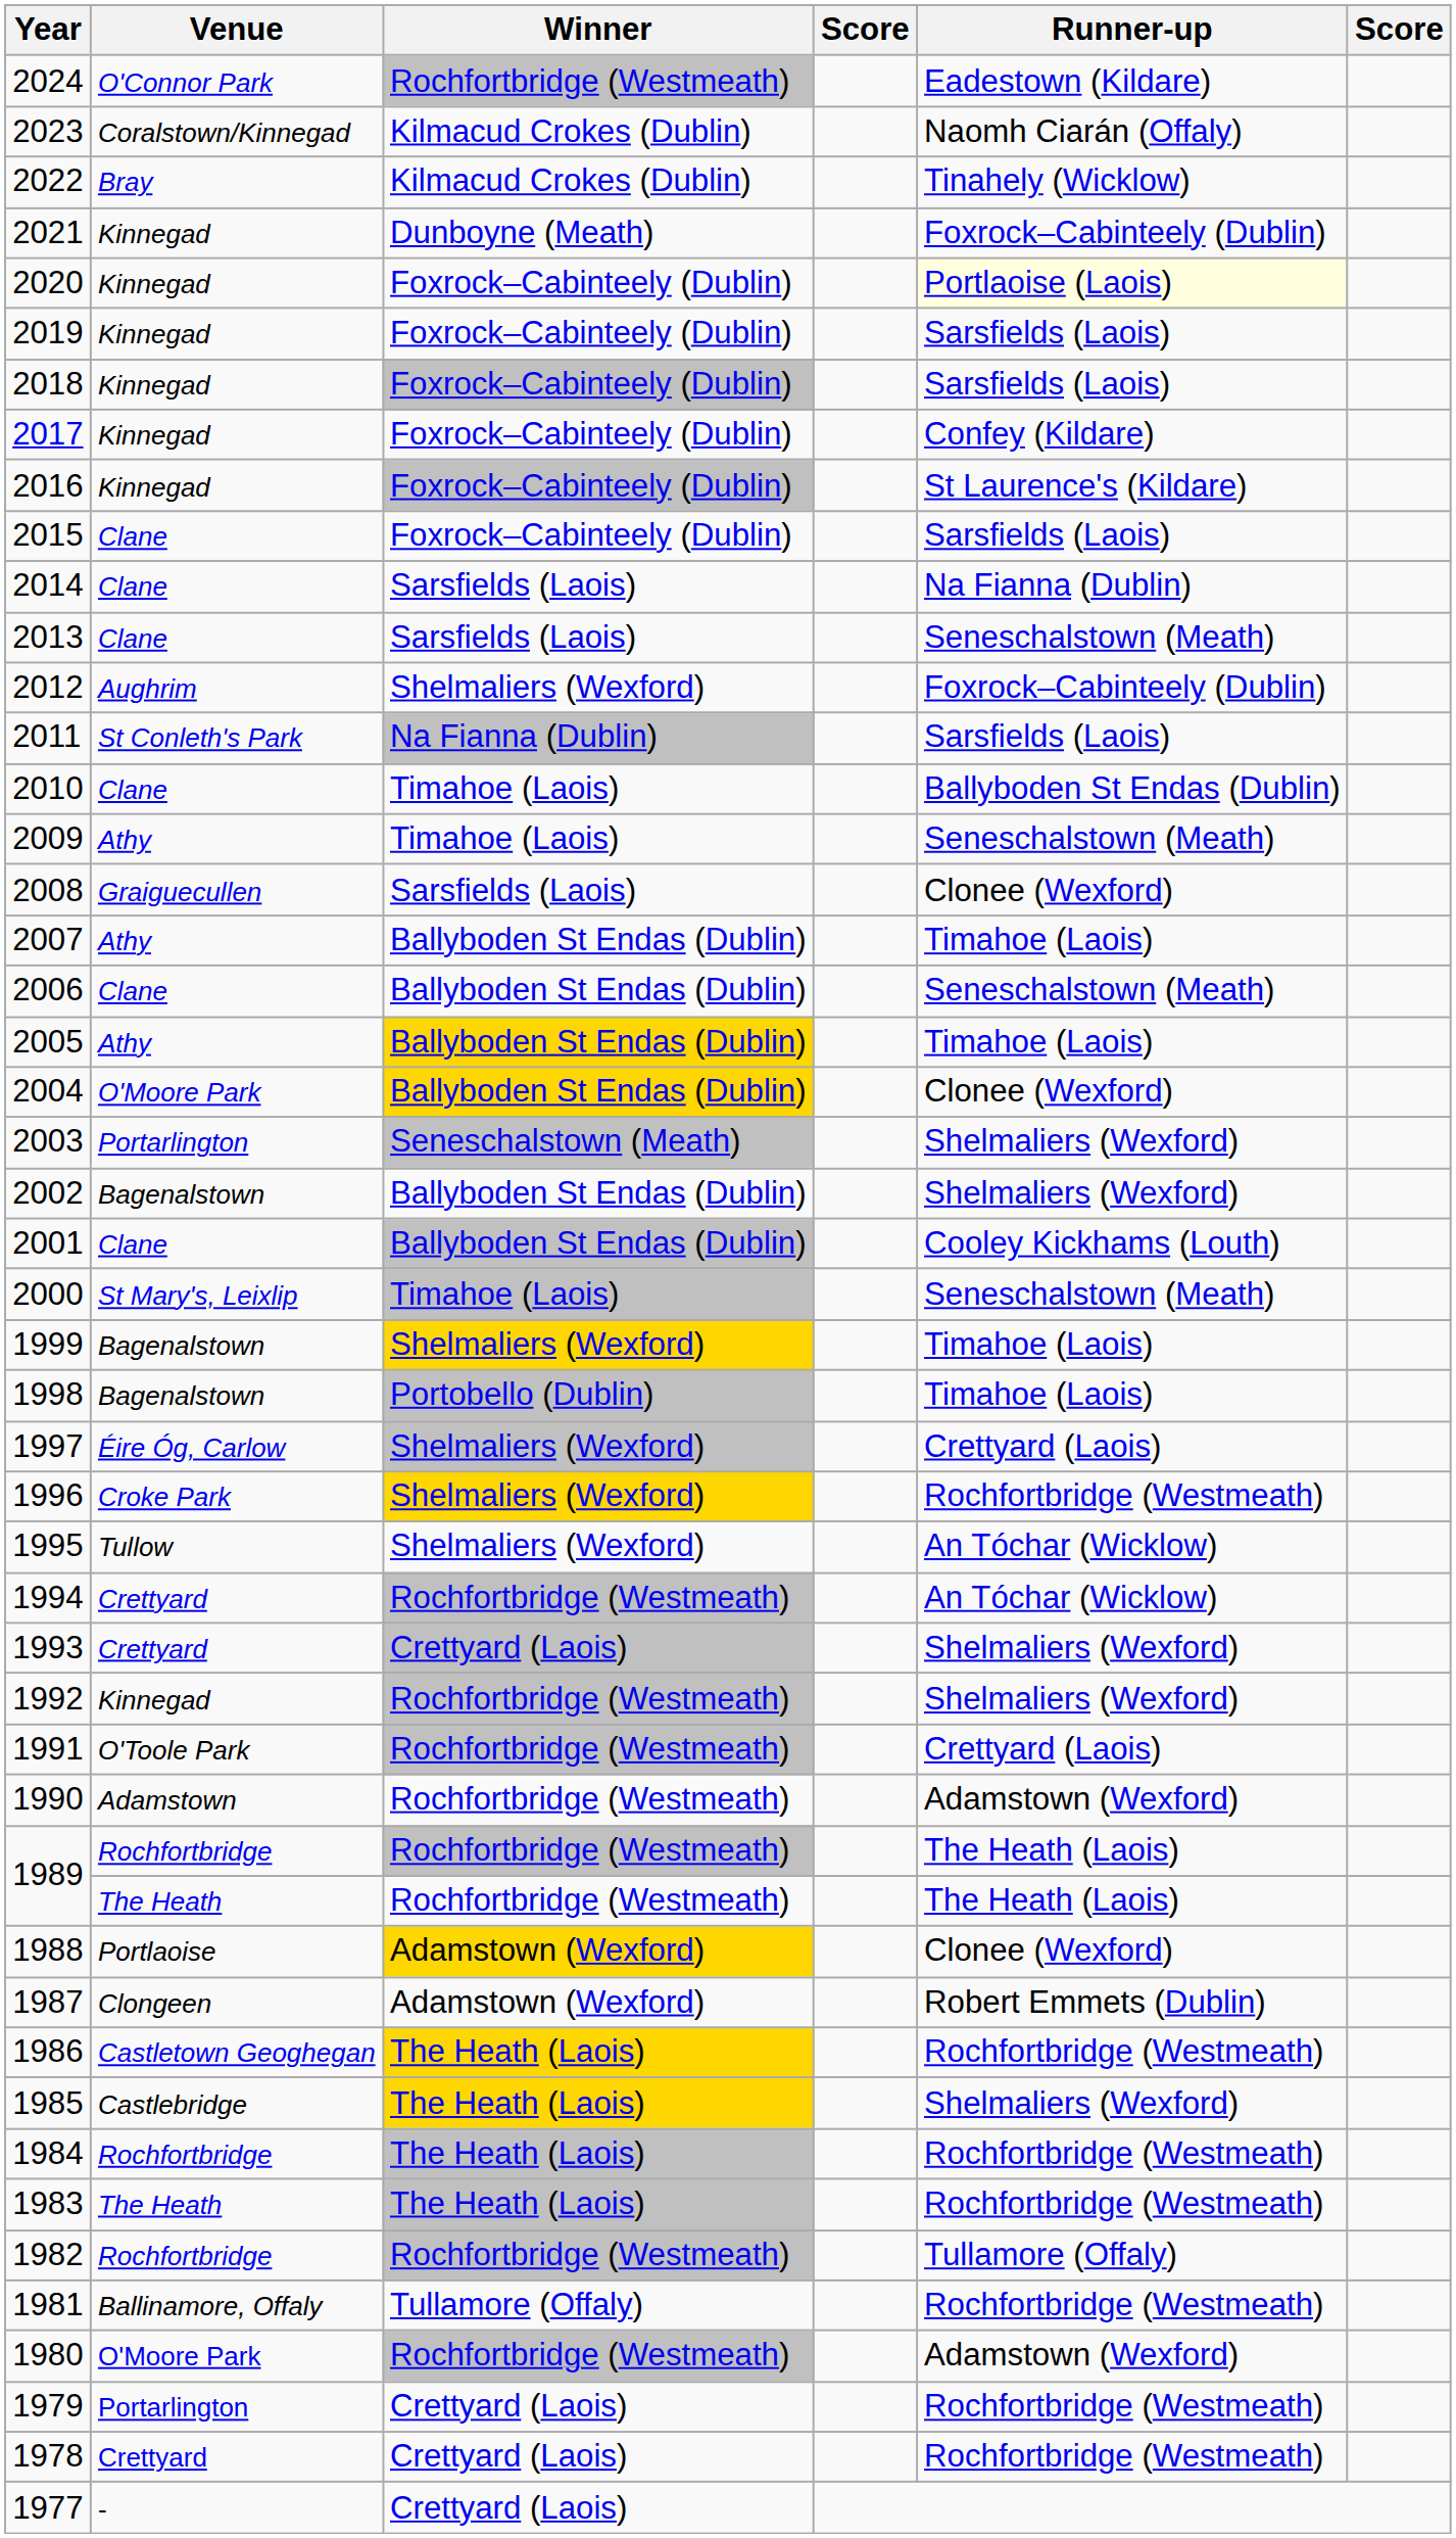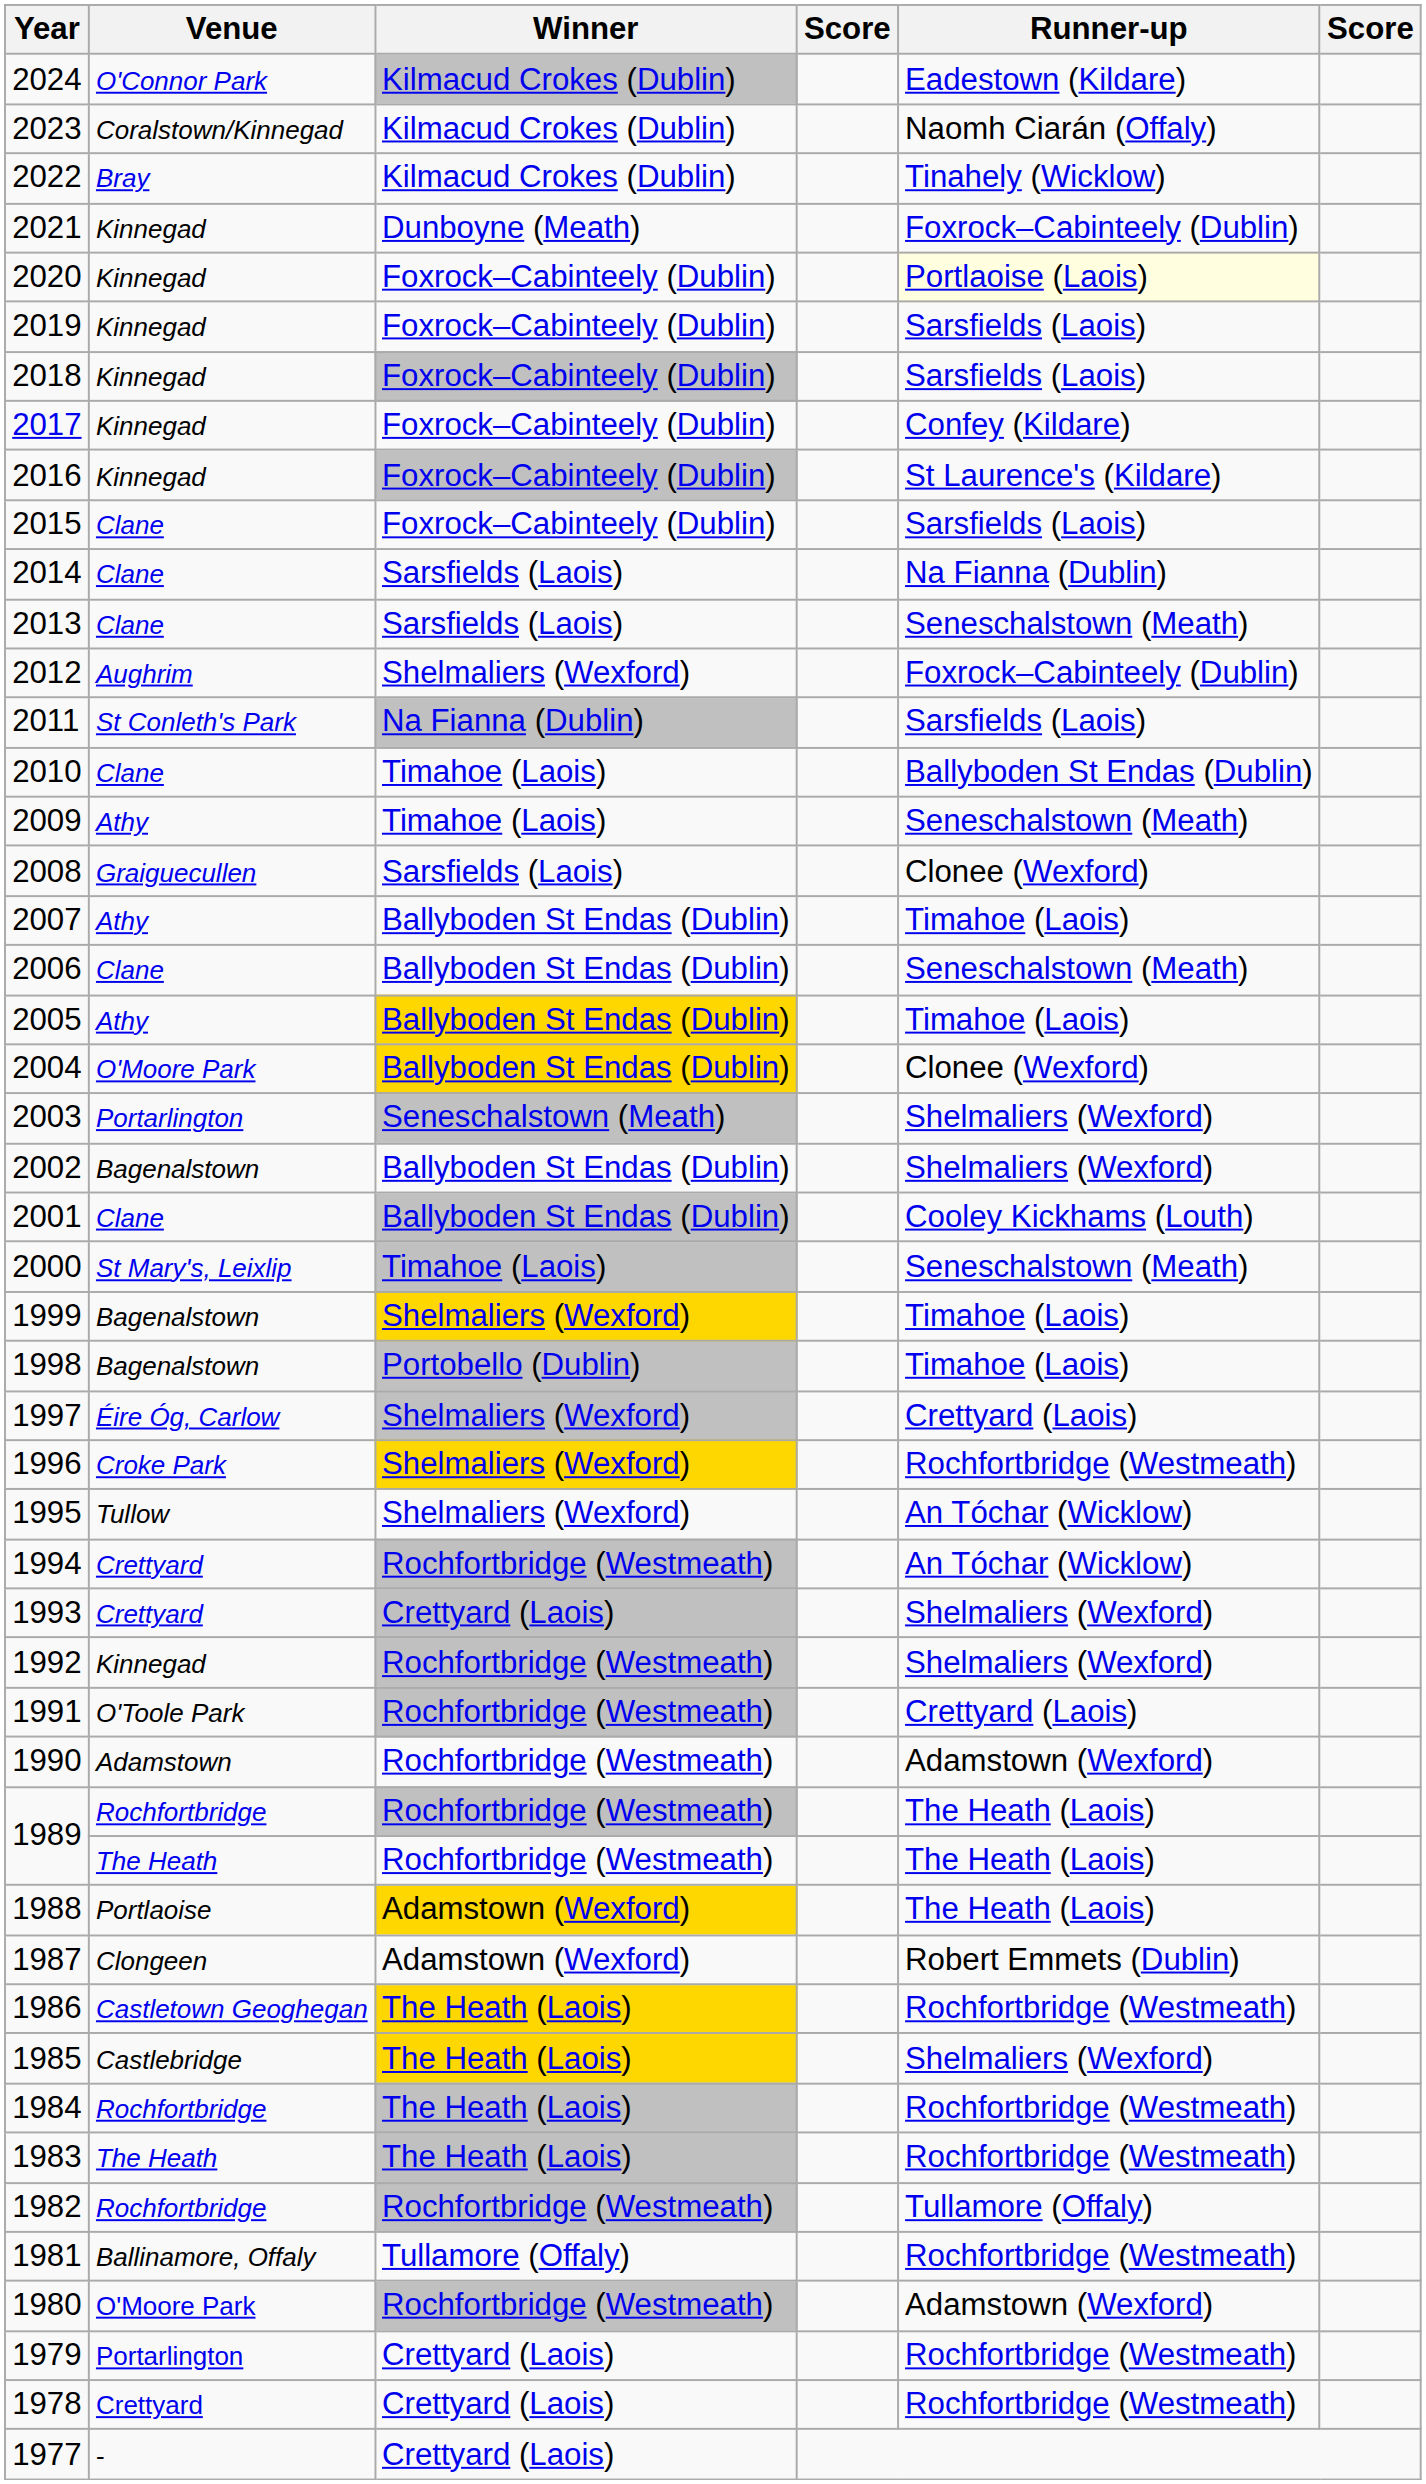2024 | Winner: Rochfortbridge (Westmeath) -> Kilmacud Crokes (Dublin)
1988 | Runner-up: Clonee (Wexford) -> The Heath (Laois)
